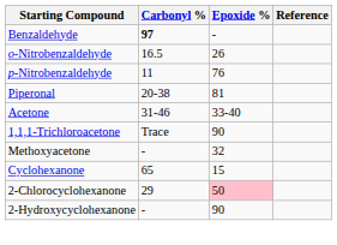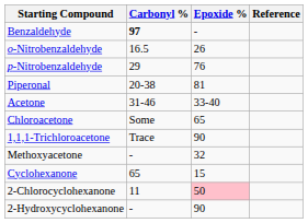p-Nitrobenzaldehyde | Carbonyl %: 11 -> 29
+ row: Chloroacetone | Some | 65
2-Chlorocyclohexanone | Carbonyl %: 29 -> 11
